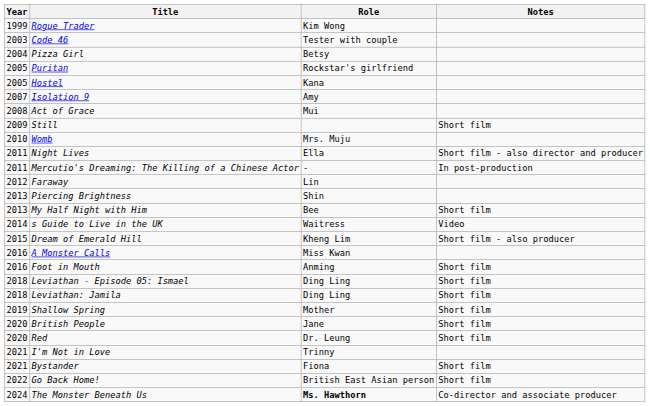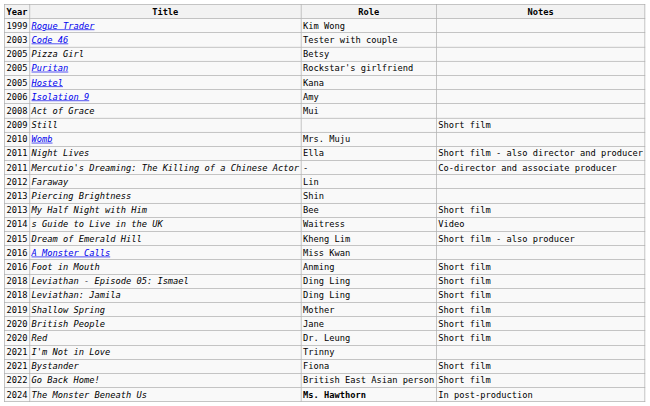Pizza Girl | Year: 2004 -> 2005
Isolation 9 | Year: 2007 -> 2006
Mercutio's Dreaming: The Killing of a Chinese Actor | Notes: In post-production -> Co-director and associate producer
The Monster Beneath Us | Notes: Co-director and associate producer -> In post-production
